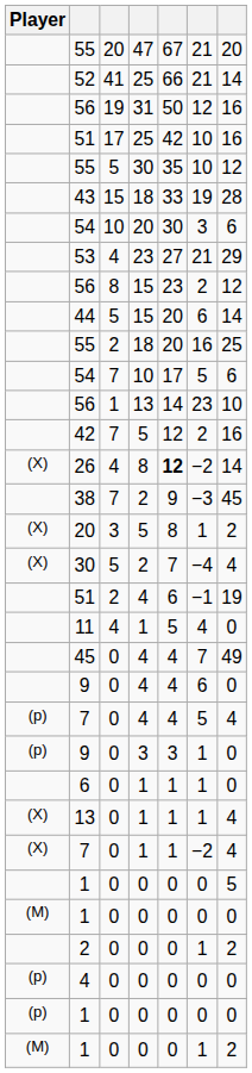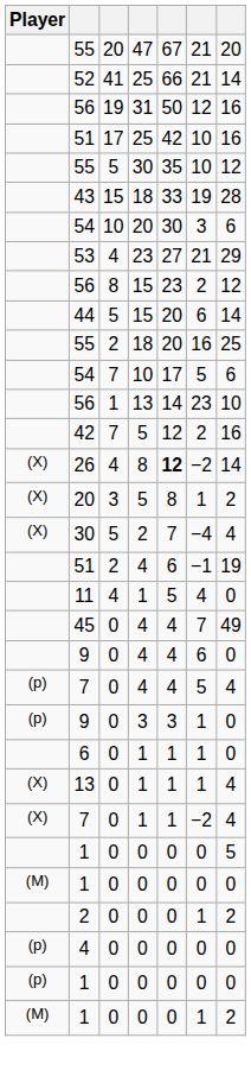- row: 38 | 7 | 2 | 9 | −3 | 45
